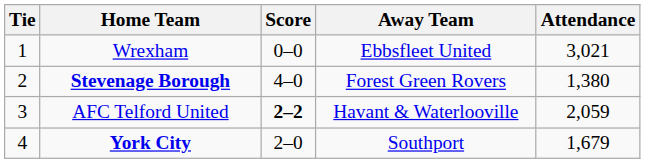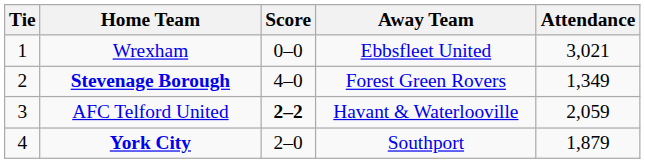Stevenage Borough | Attendance: 1,380 -> 1,349
York City | Attendance: 1,679 -> 1,879
